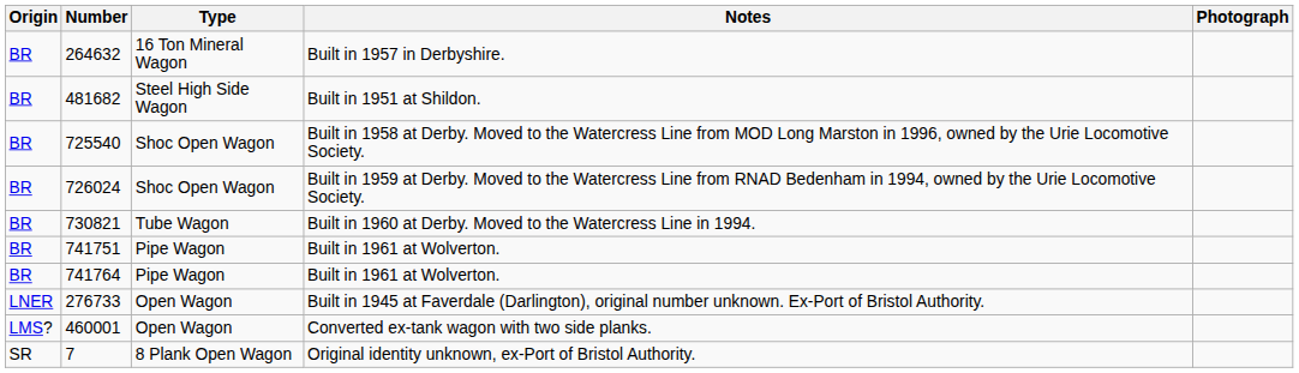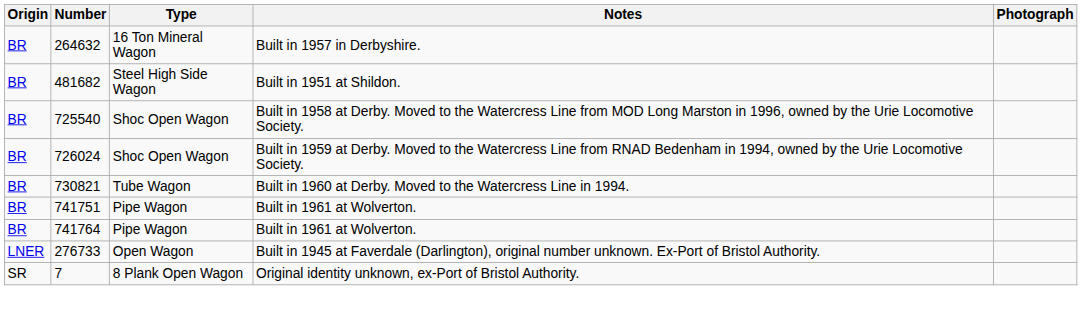- row: LMS? | 460001 | Open Wagon | Converted ex-tank wagon with two side planks.
